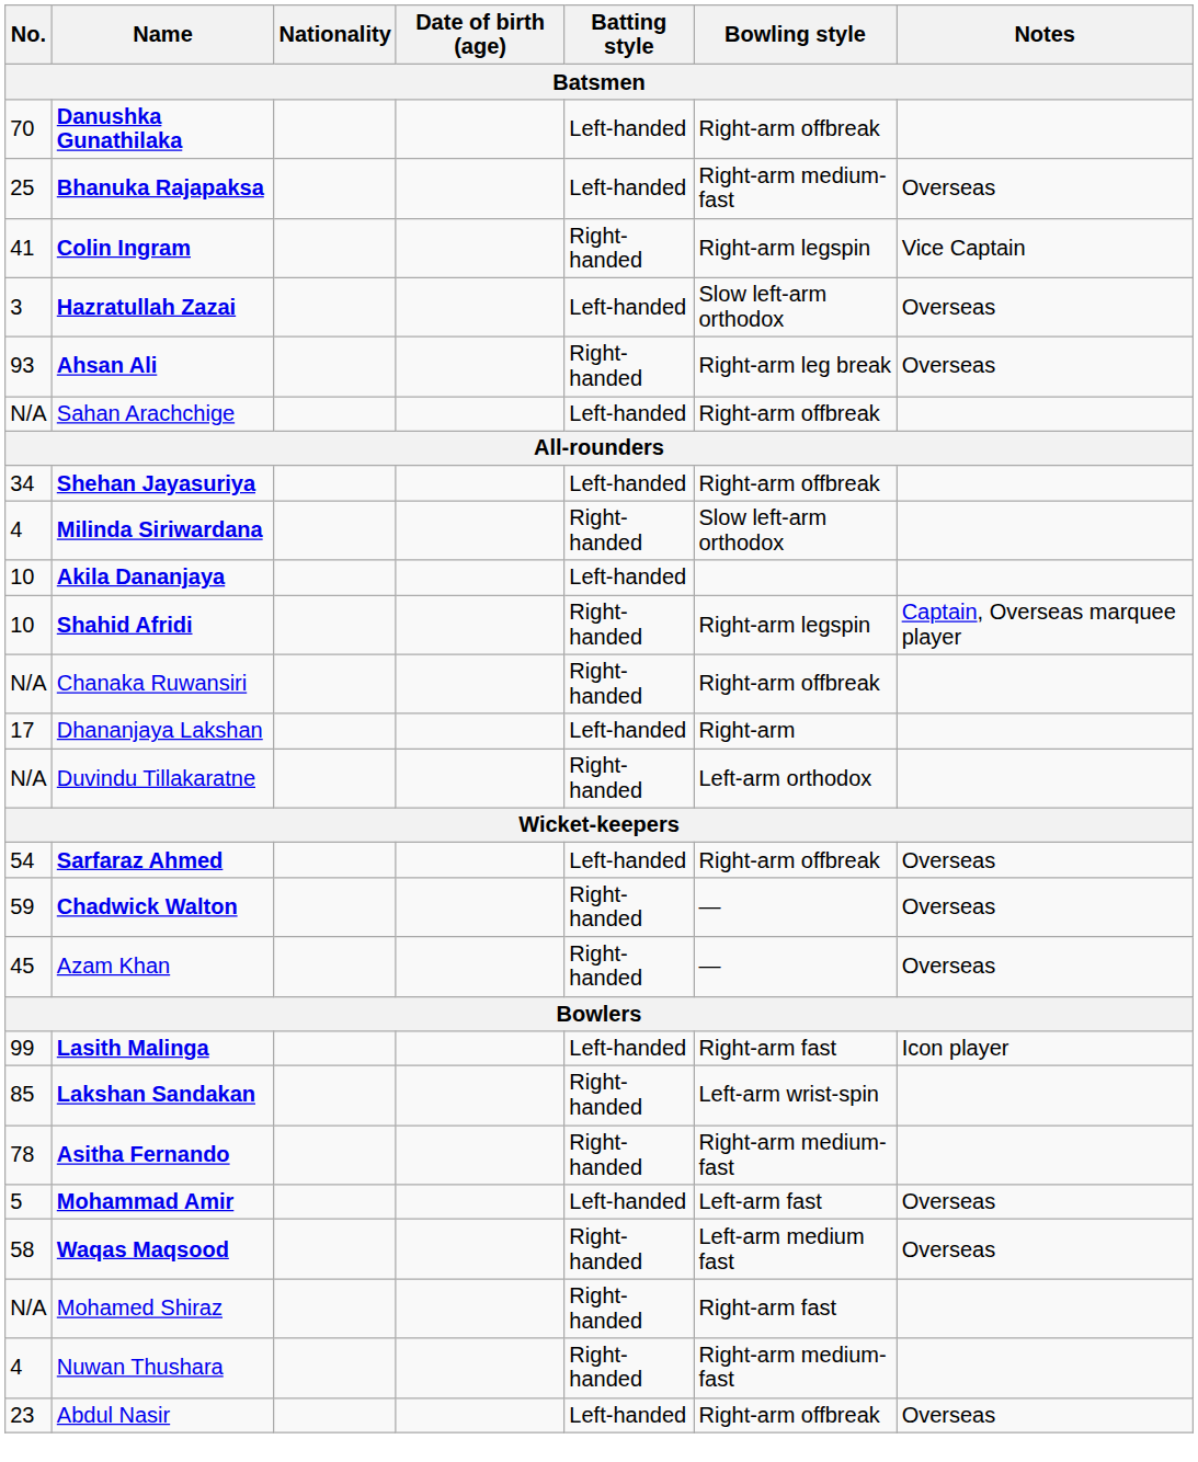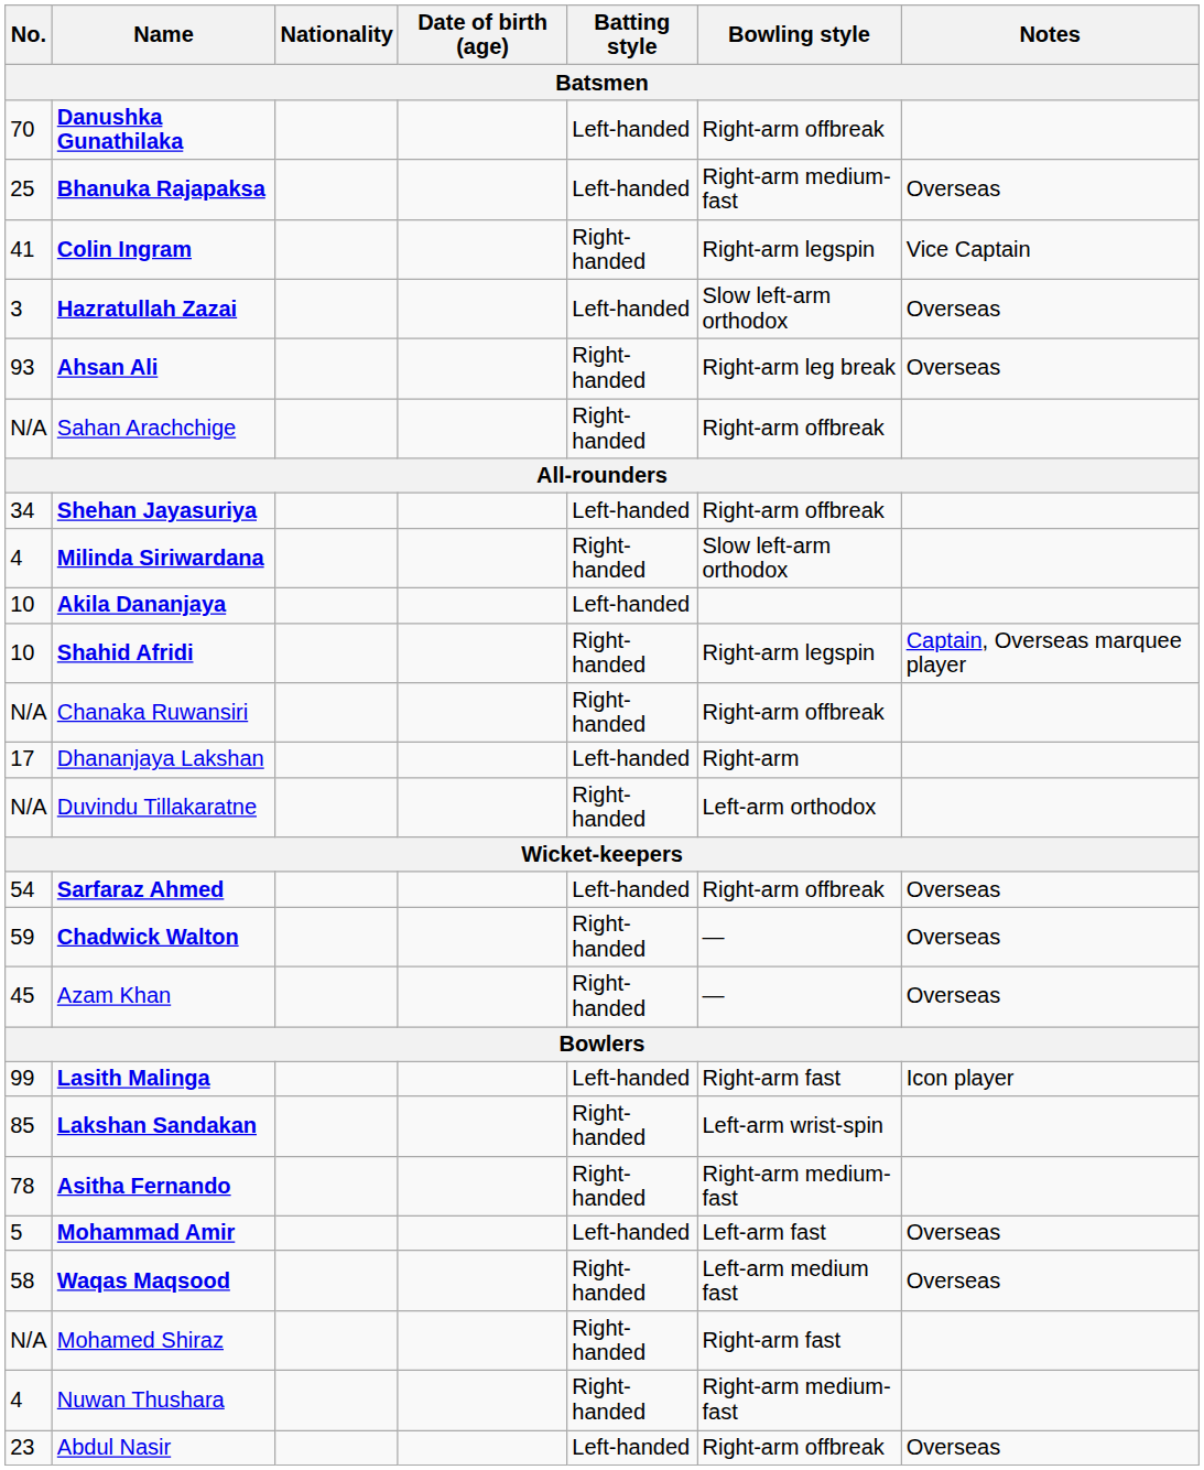Sahan Arachchige | Batting style: Left-handed -> Right-handed
